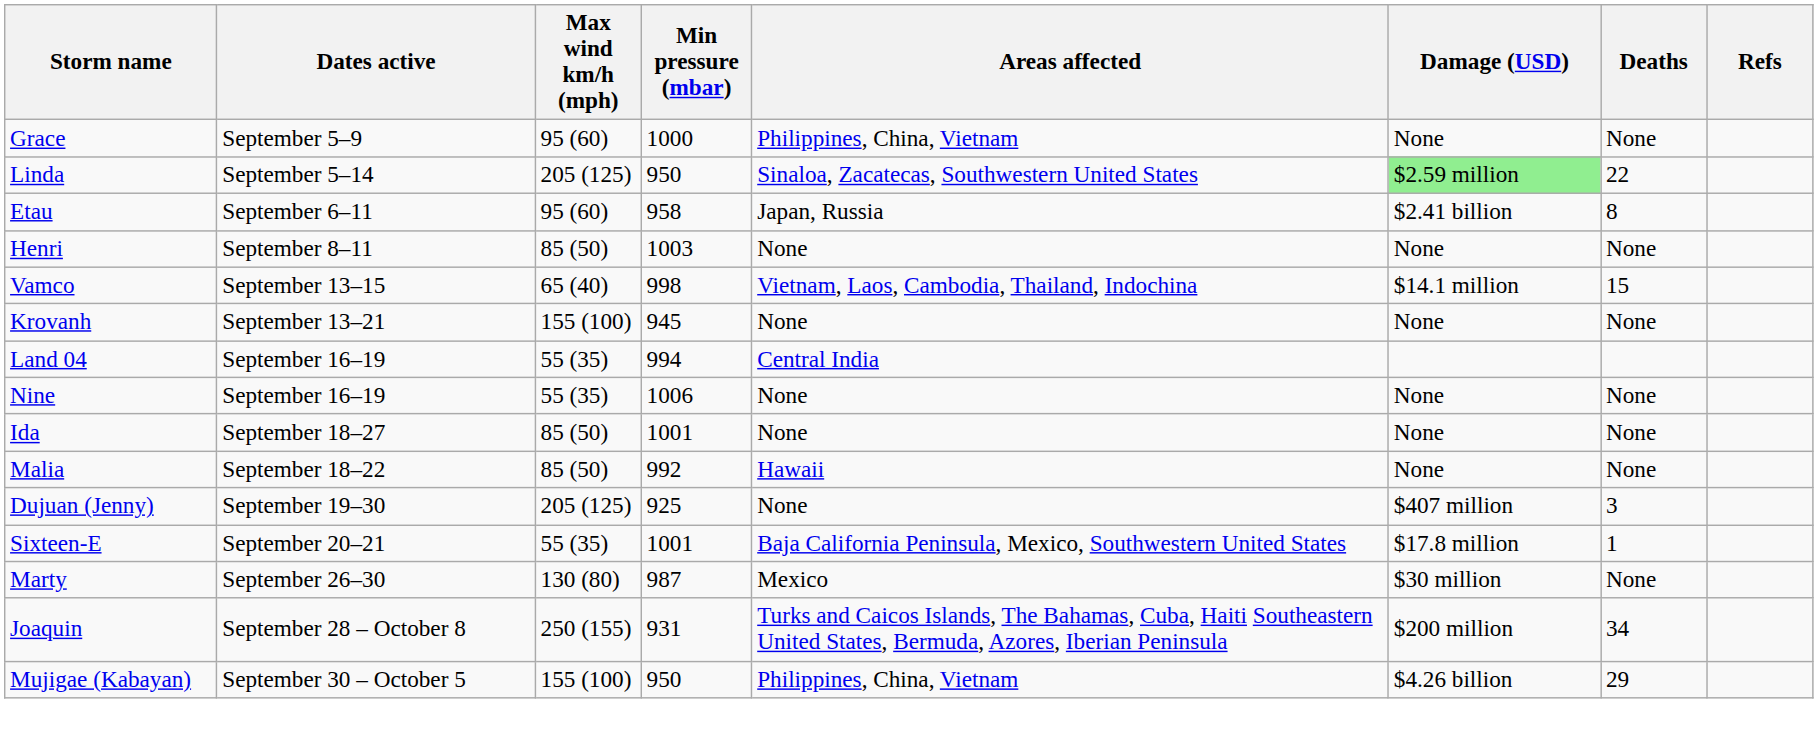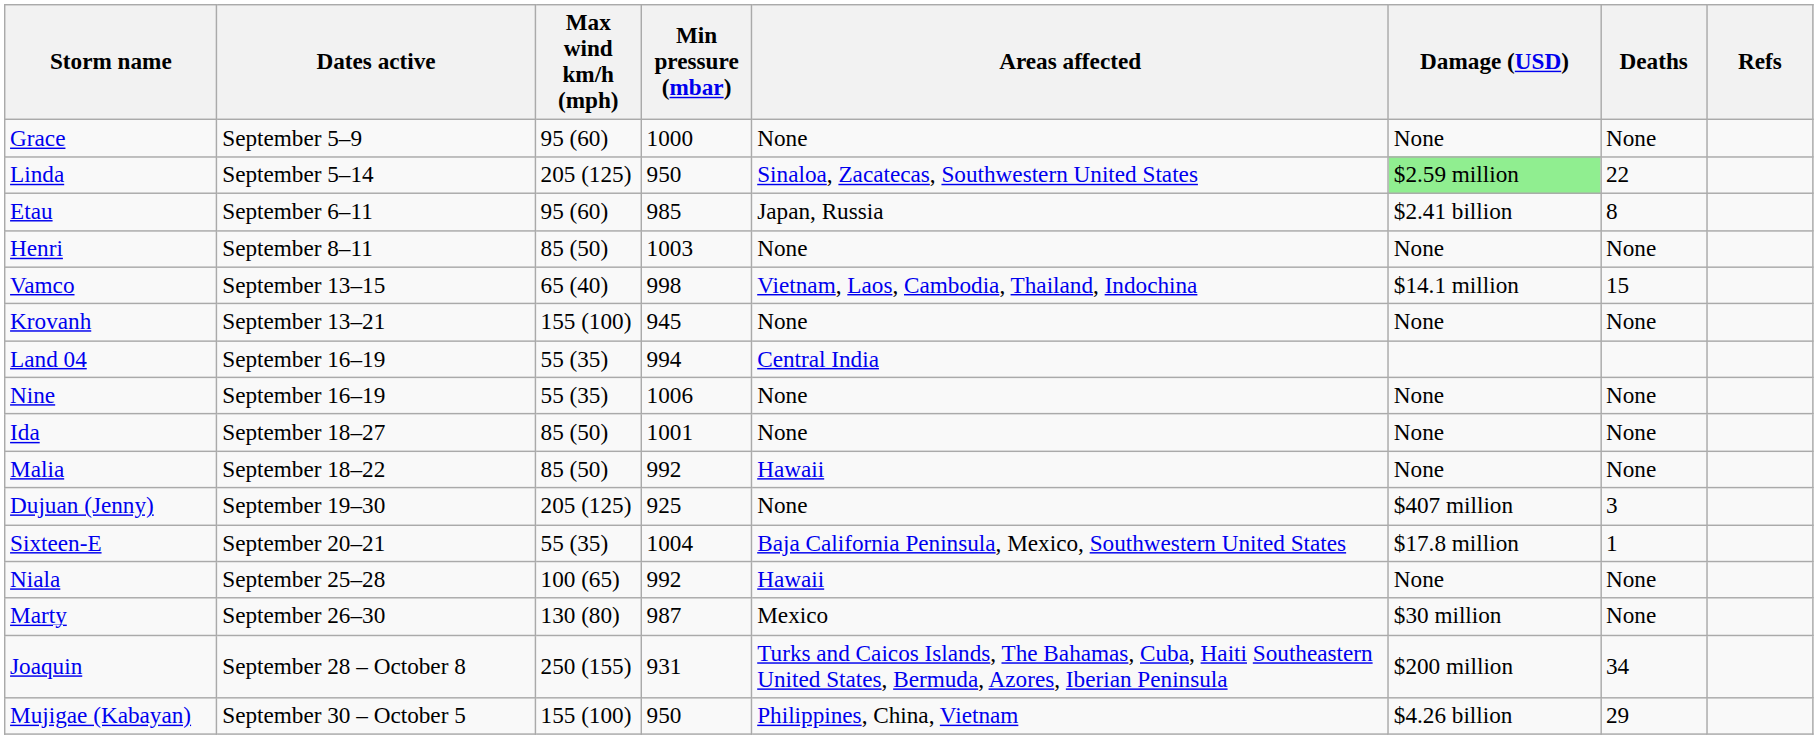Grace | Areas affected: Philippines, China, Vietnam -> None
Etau | Min pressure (mbar): 958 -> 985
Sixteen-E | Min pressure (mbar): 1001 -> 1004
+ row: Niala | September 25–28 | 100 (65) | 992 | Hawaii | None | None
